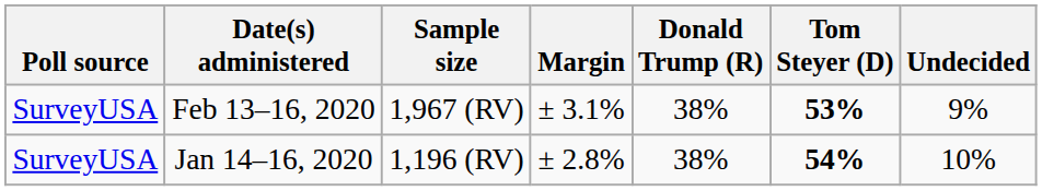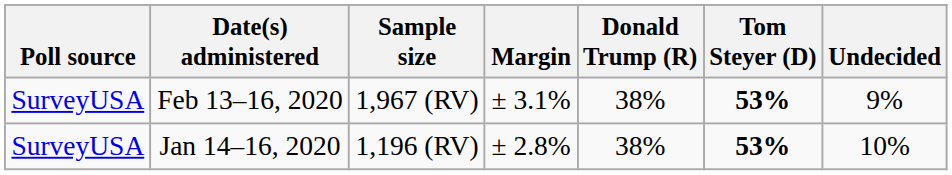Jan 14–16, 2020 | Tom Steyer (D): 54% -> 53%
